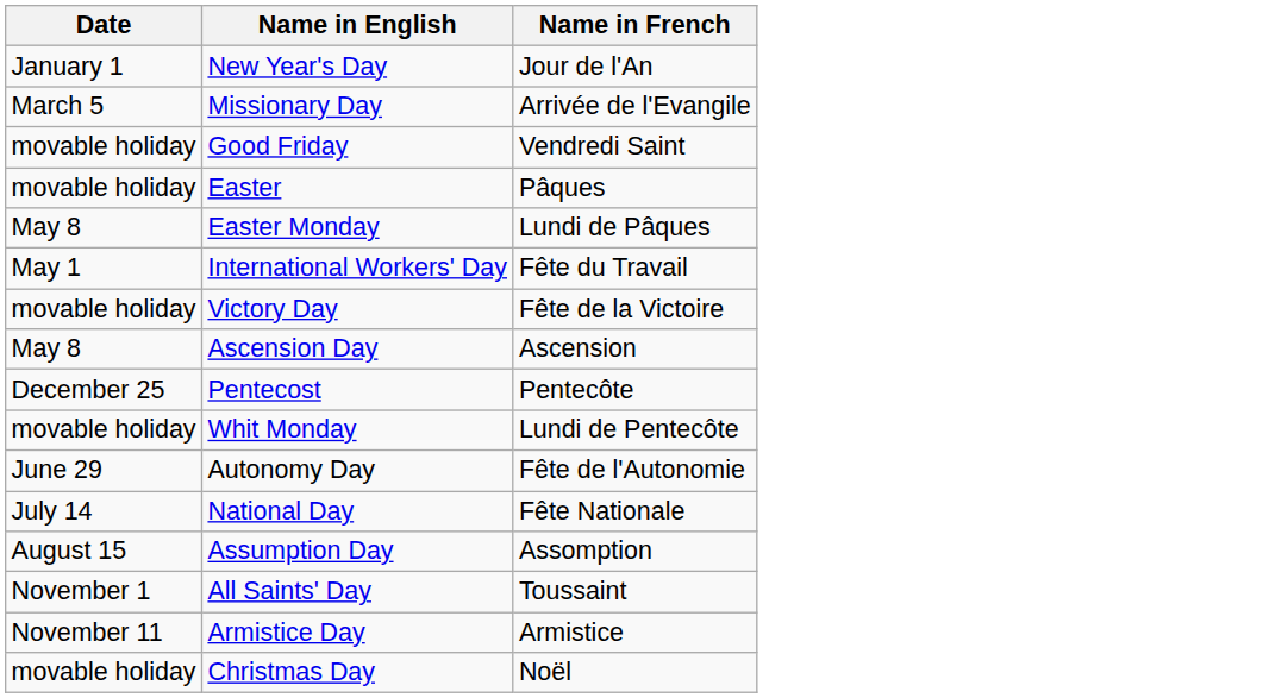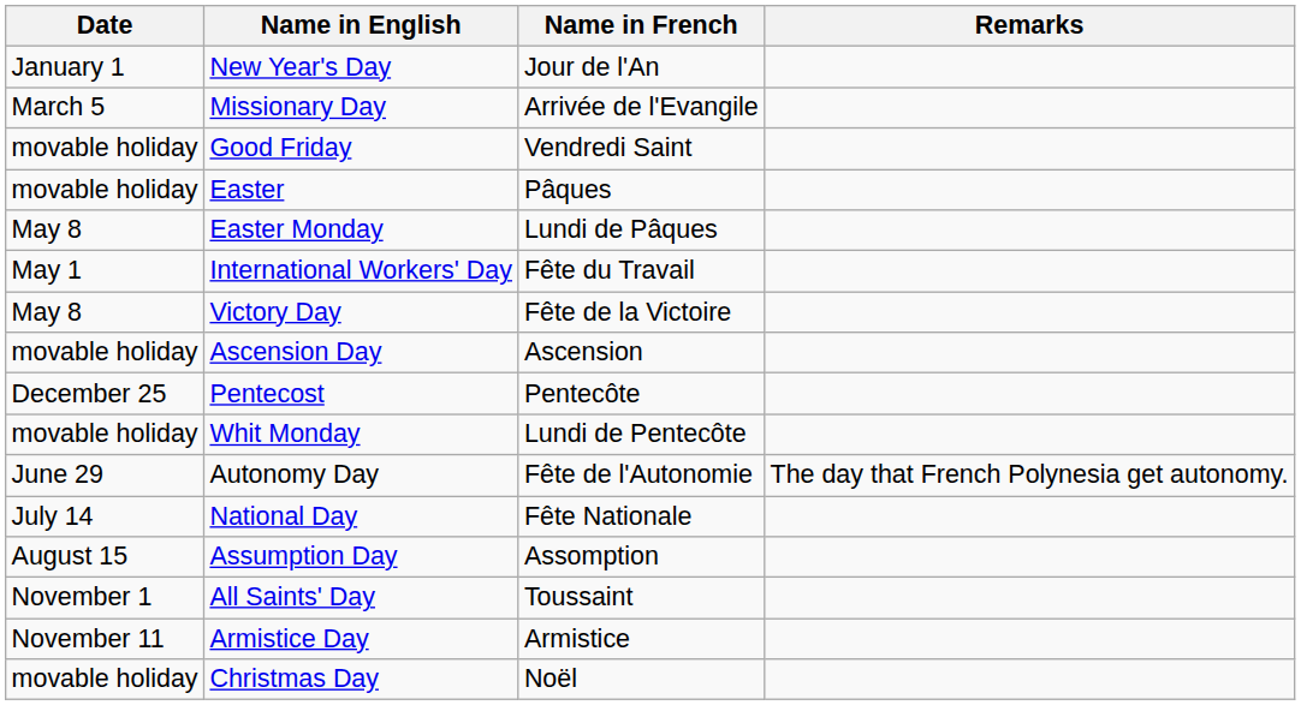+ column: Remarks | The day that French Polynesia get autonomy.
Victory Day | Date: movable holiday -> May 8
Ascension Day | Date: May 8 -> movable holiday
